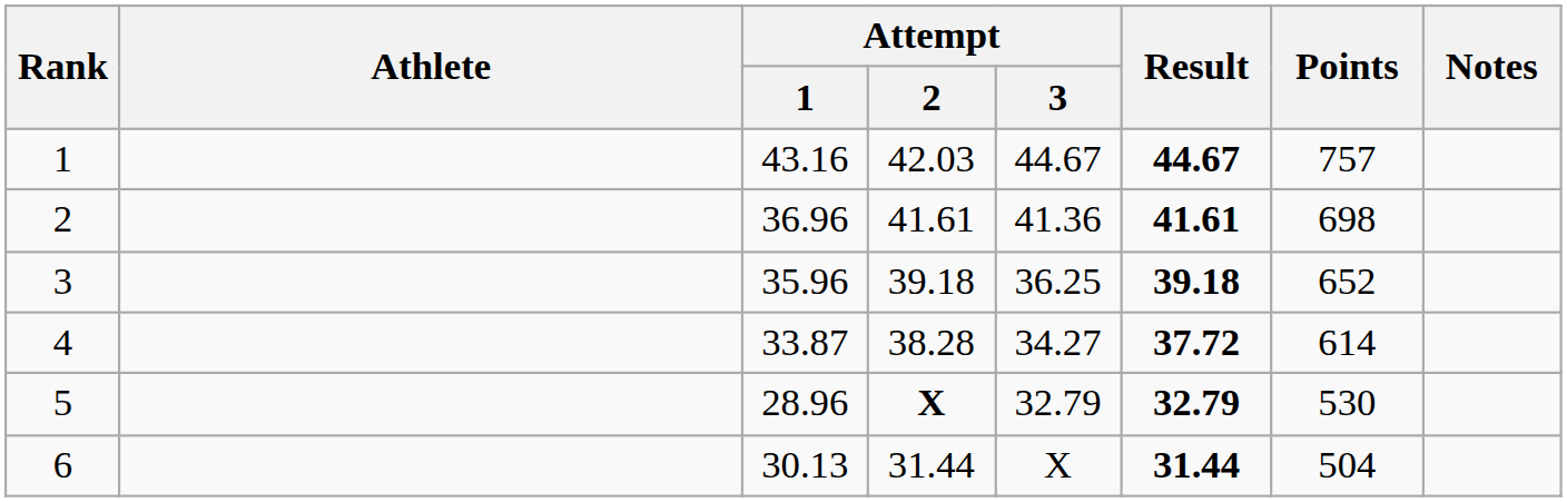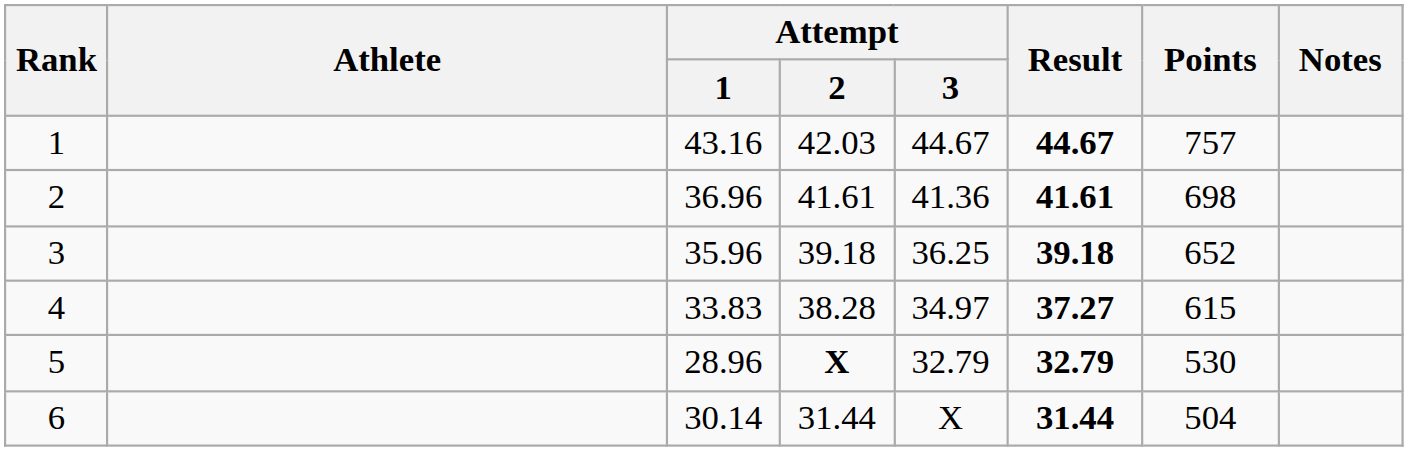4 | Attempt / 1: 33.87 -> 33.83
4 | Attempt / 3: 34.27 -> 34.97
4 | Result: 37.72 -> 37.27
4 | Points: 614 -> 615
6 | Attempt / 1: 30.13 -> 30.14
